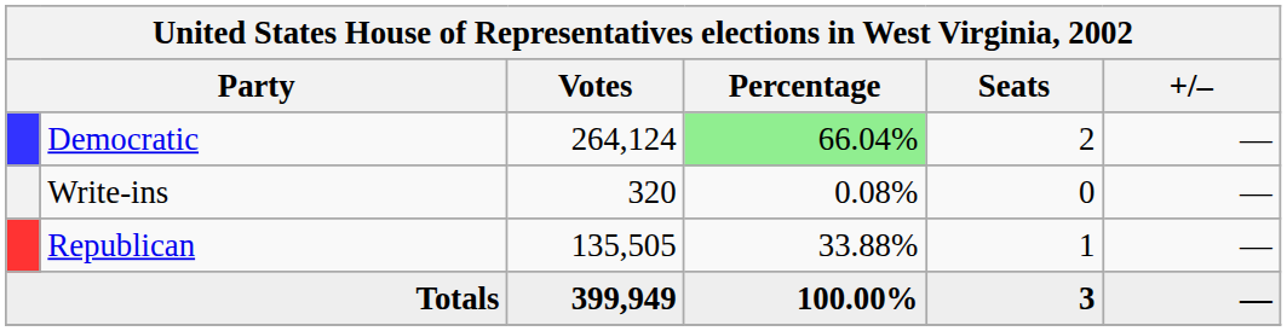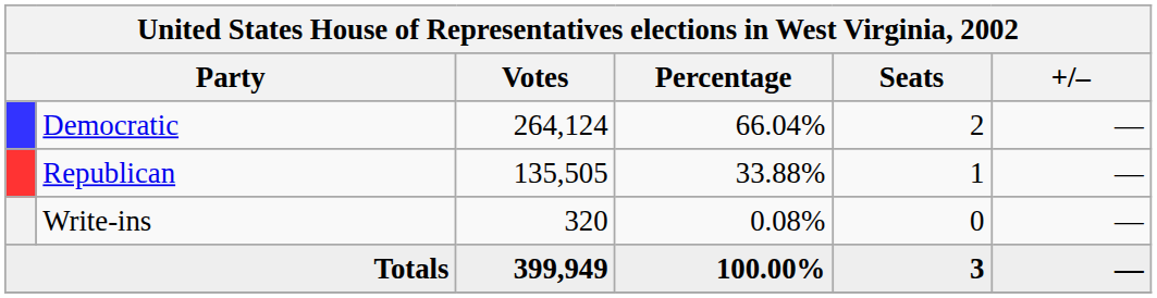Democratic | Percentage: lightgreen background -> no background
rows swapped: Republican <-> Write-ins
